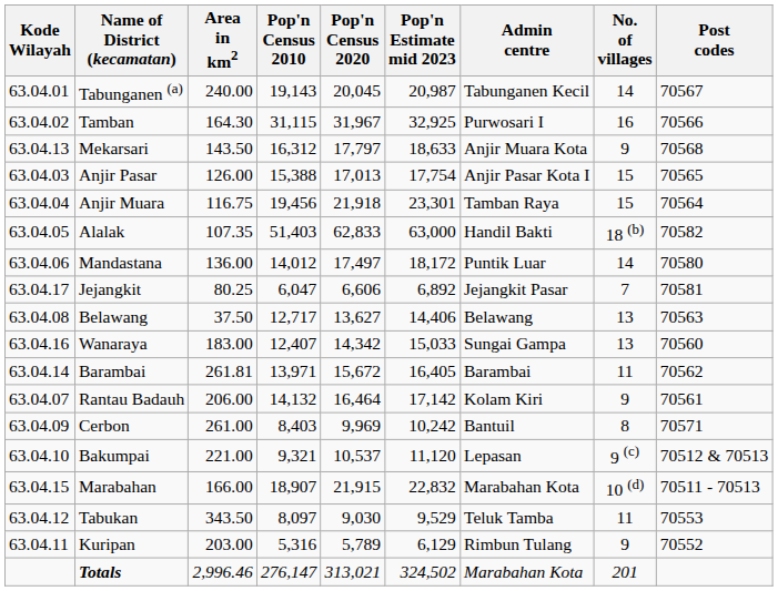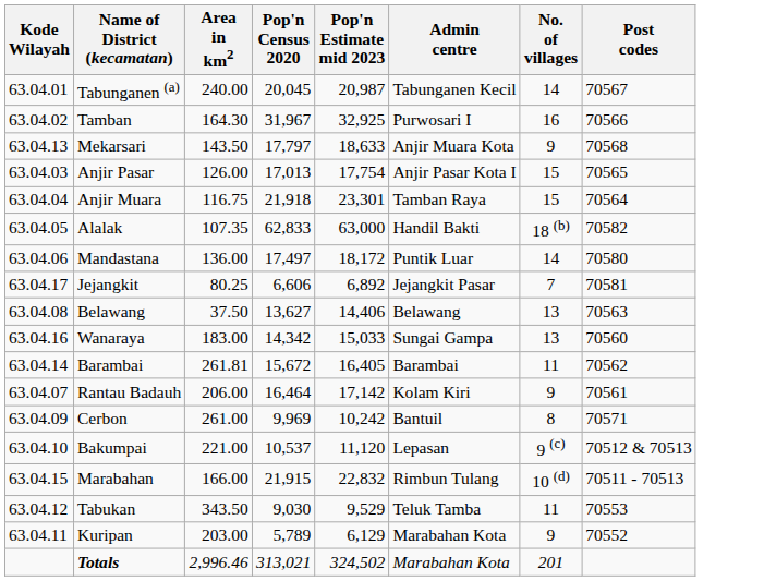- column: Pop'n Census 2010 | 19,143 | 31,115 | 16,312 | 15,388 | 19,456 | 51,403 | 14,012 | 6,047 | 12,717 | 12,407 | 13,971 | 14,132 | 8,403 | 9,321 | 18,907 | 8,097 | 5,316 | 276,147
Marabahan | Admin centre: Marabahan Kota -> Rimbun Tulang
Kuripan | Admin centre: Rimbun Tulang -> Marabahan Kota
